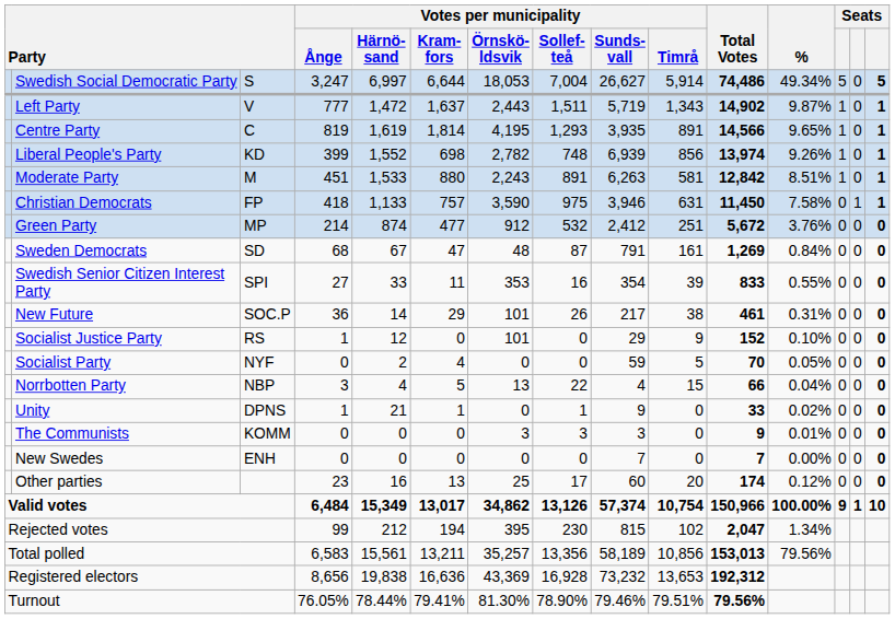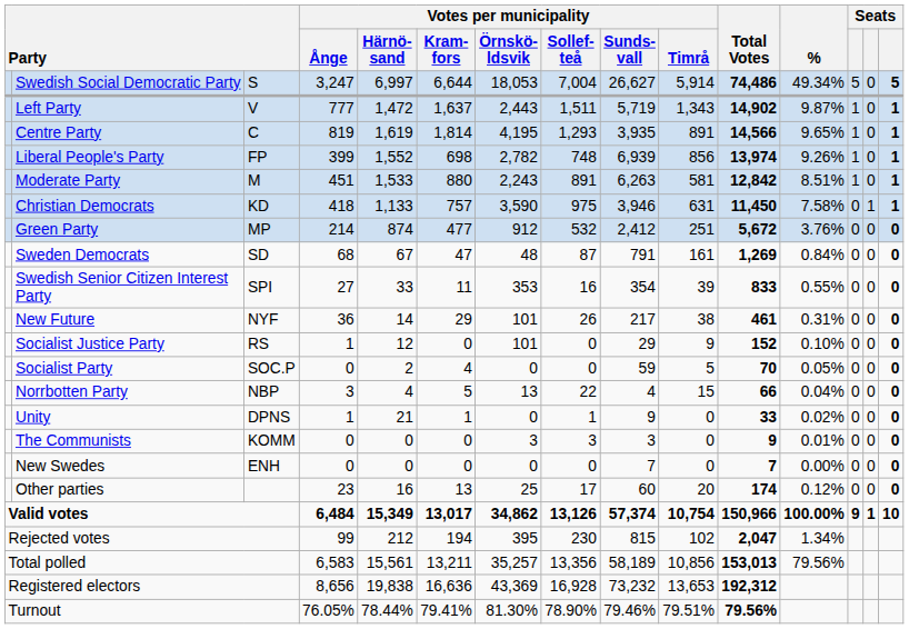Liberal People's Party | column 3: KD -> FP
Christian Democrats | column 3: FP -> KD
New Future | column 3: SOC.P -> NYF
Socialist Party | column 3: NYF -> SOC.P
